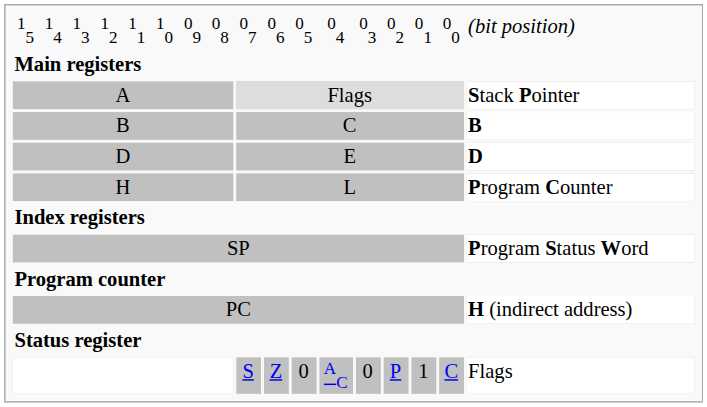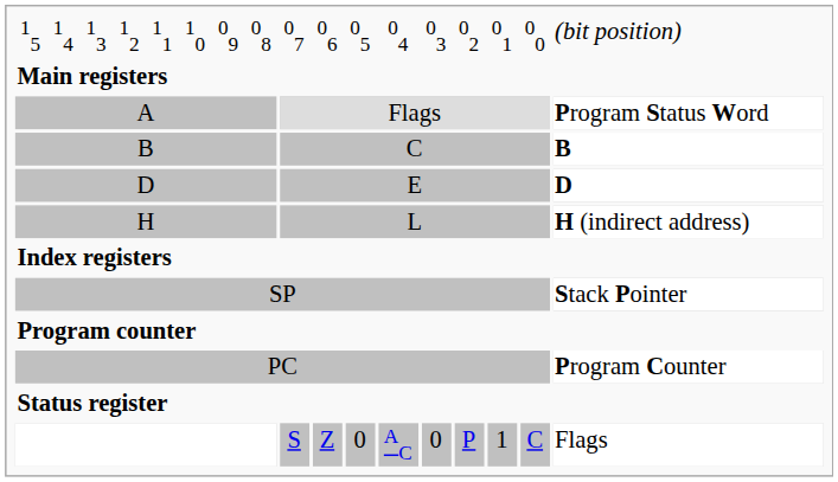A | column 17: Stack Pointer -> Program Status Word
H | column 17: Program Counter -> H (indirect address)
SP | column 17: Program Status Word -> Stack Pointer
PC | column 17: H (indirect address) -> Program Counter
